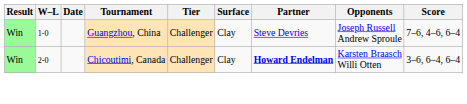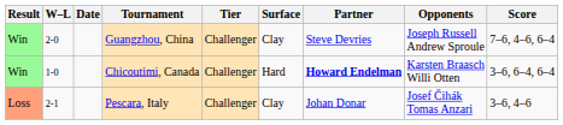Guangzhou, China | W–L: 1-0 -> 2-0
Chicoutimi, Canada | W–L: 2-0 -> 1-0
Chicoutimi, Canada | Surface: Clay -> Hard
+ row: Loss | 2-1 | Pescara, Italy | Challenger | Clay | Johan Donar | Josef Čihák Tomas Anzari | 3–6, 4–6
